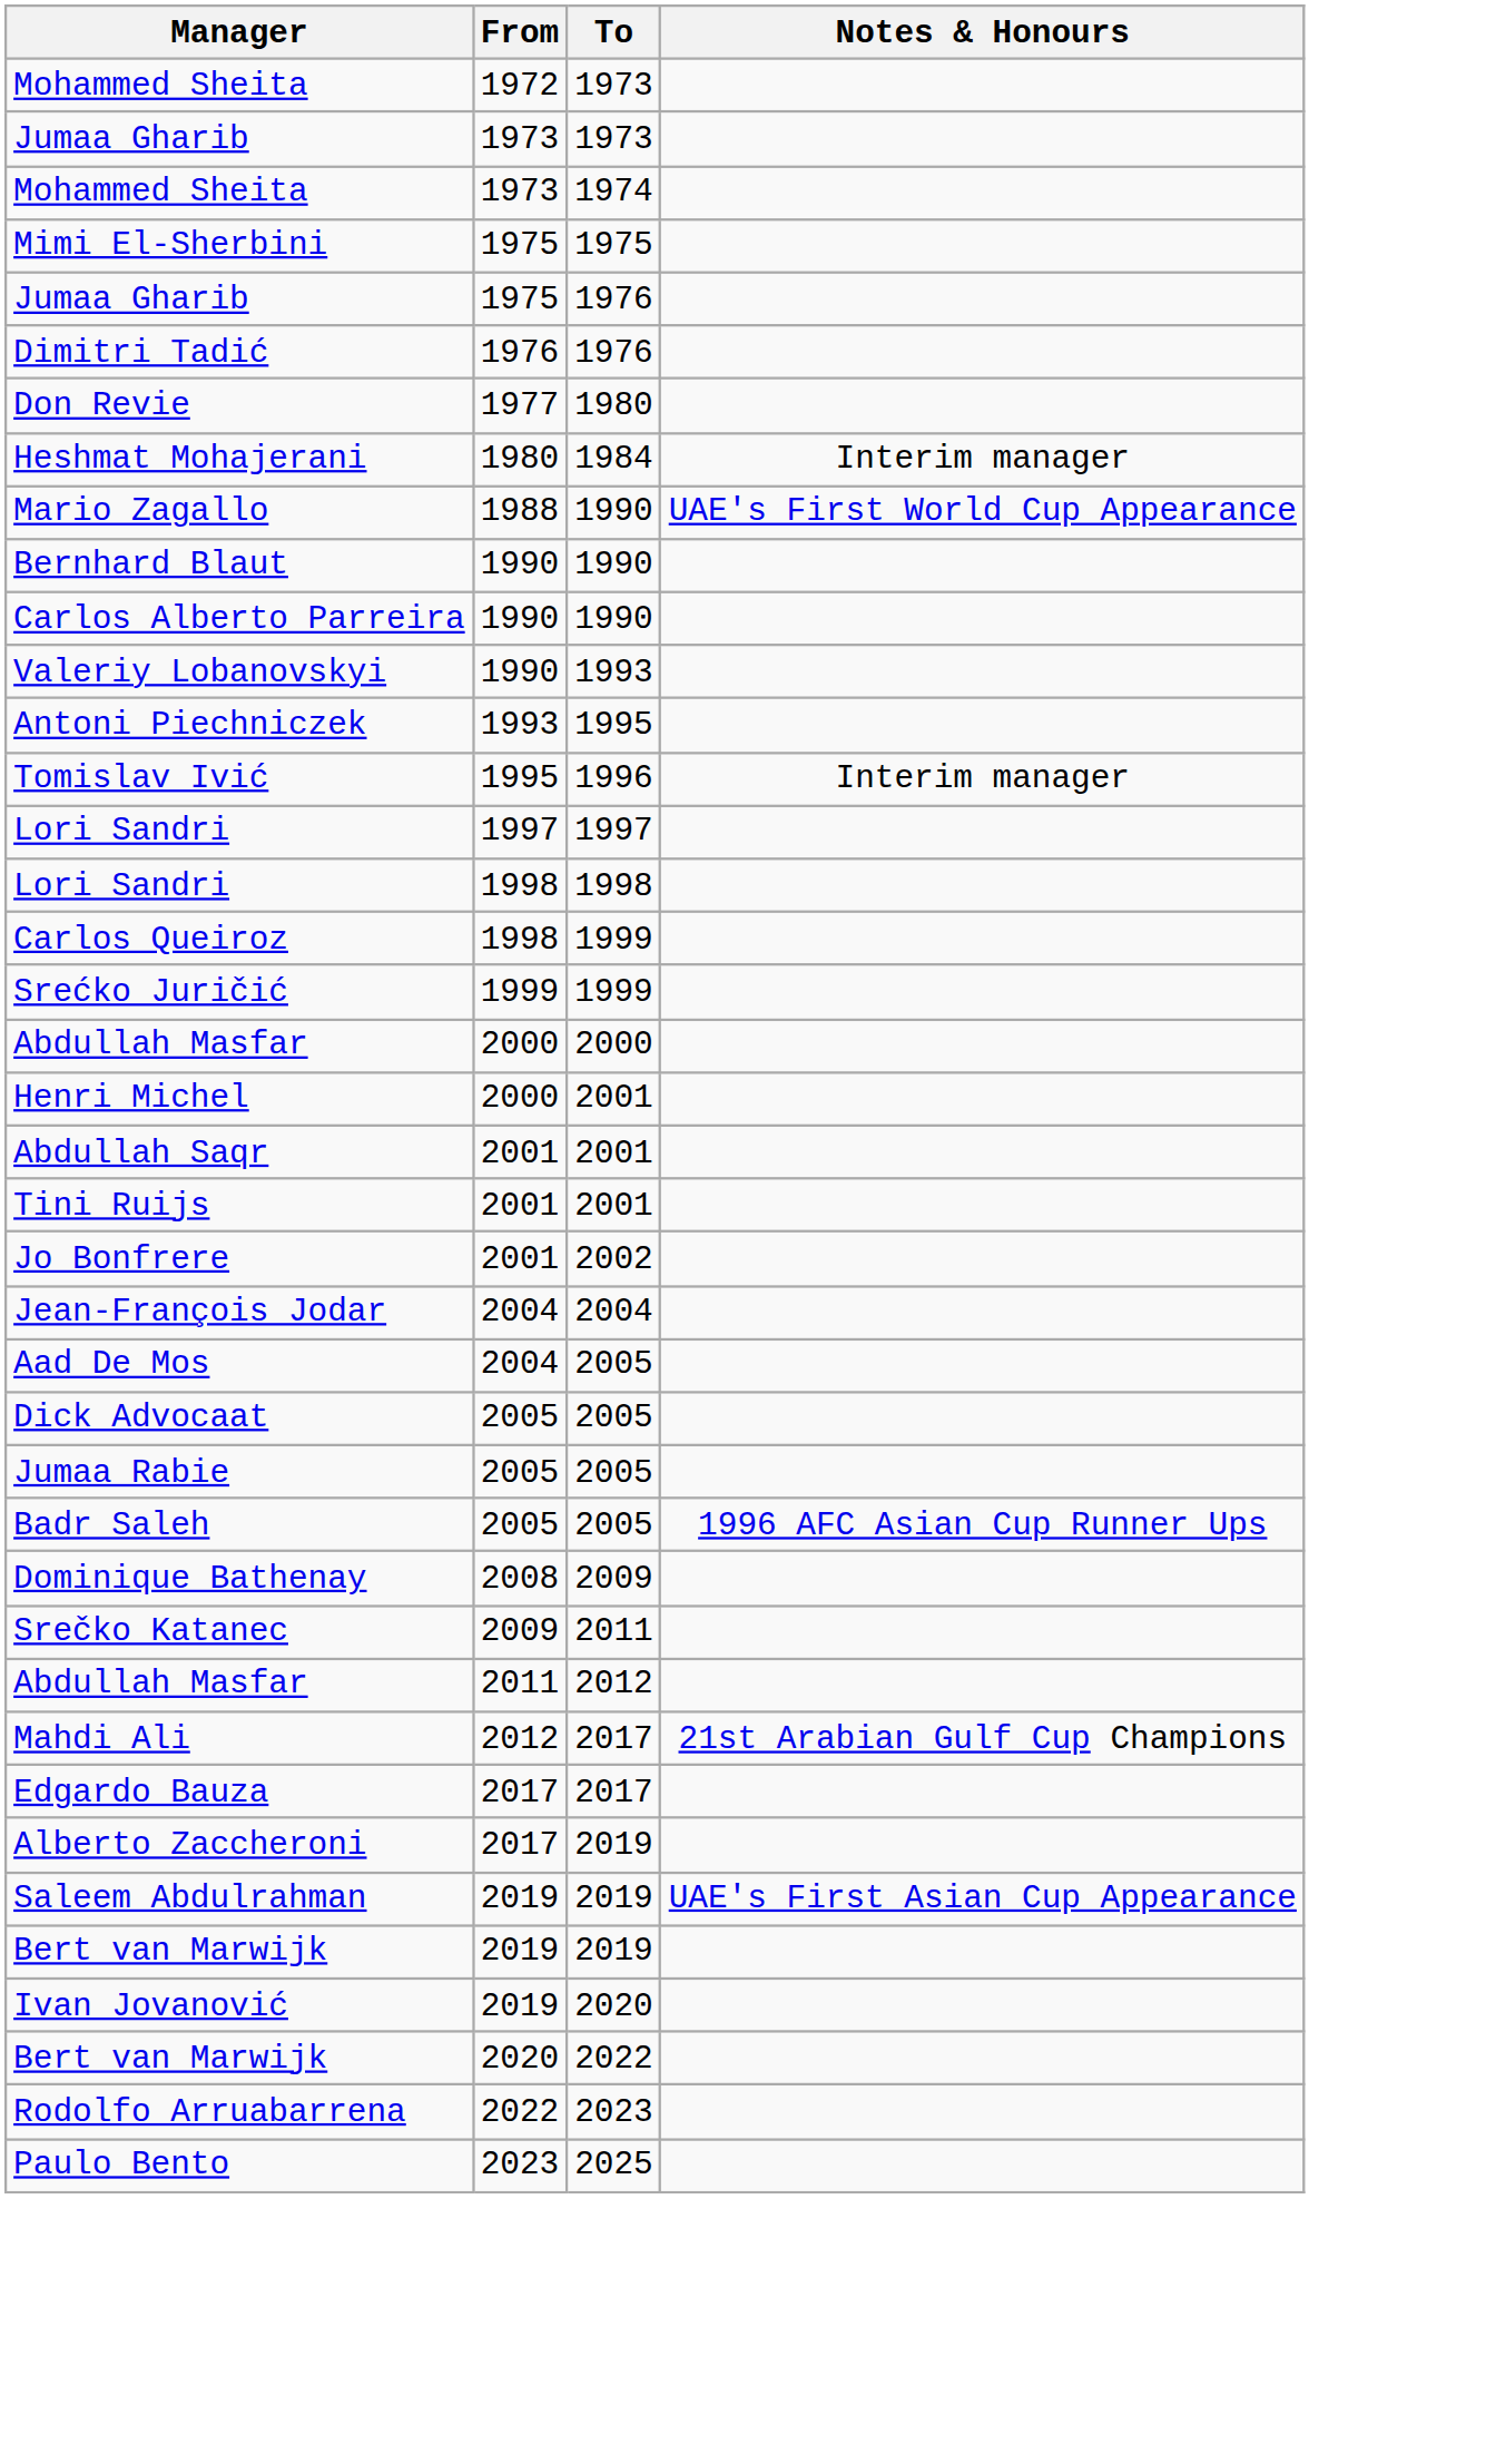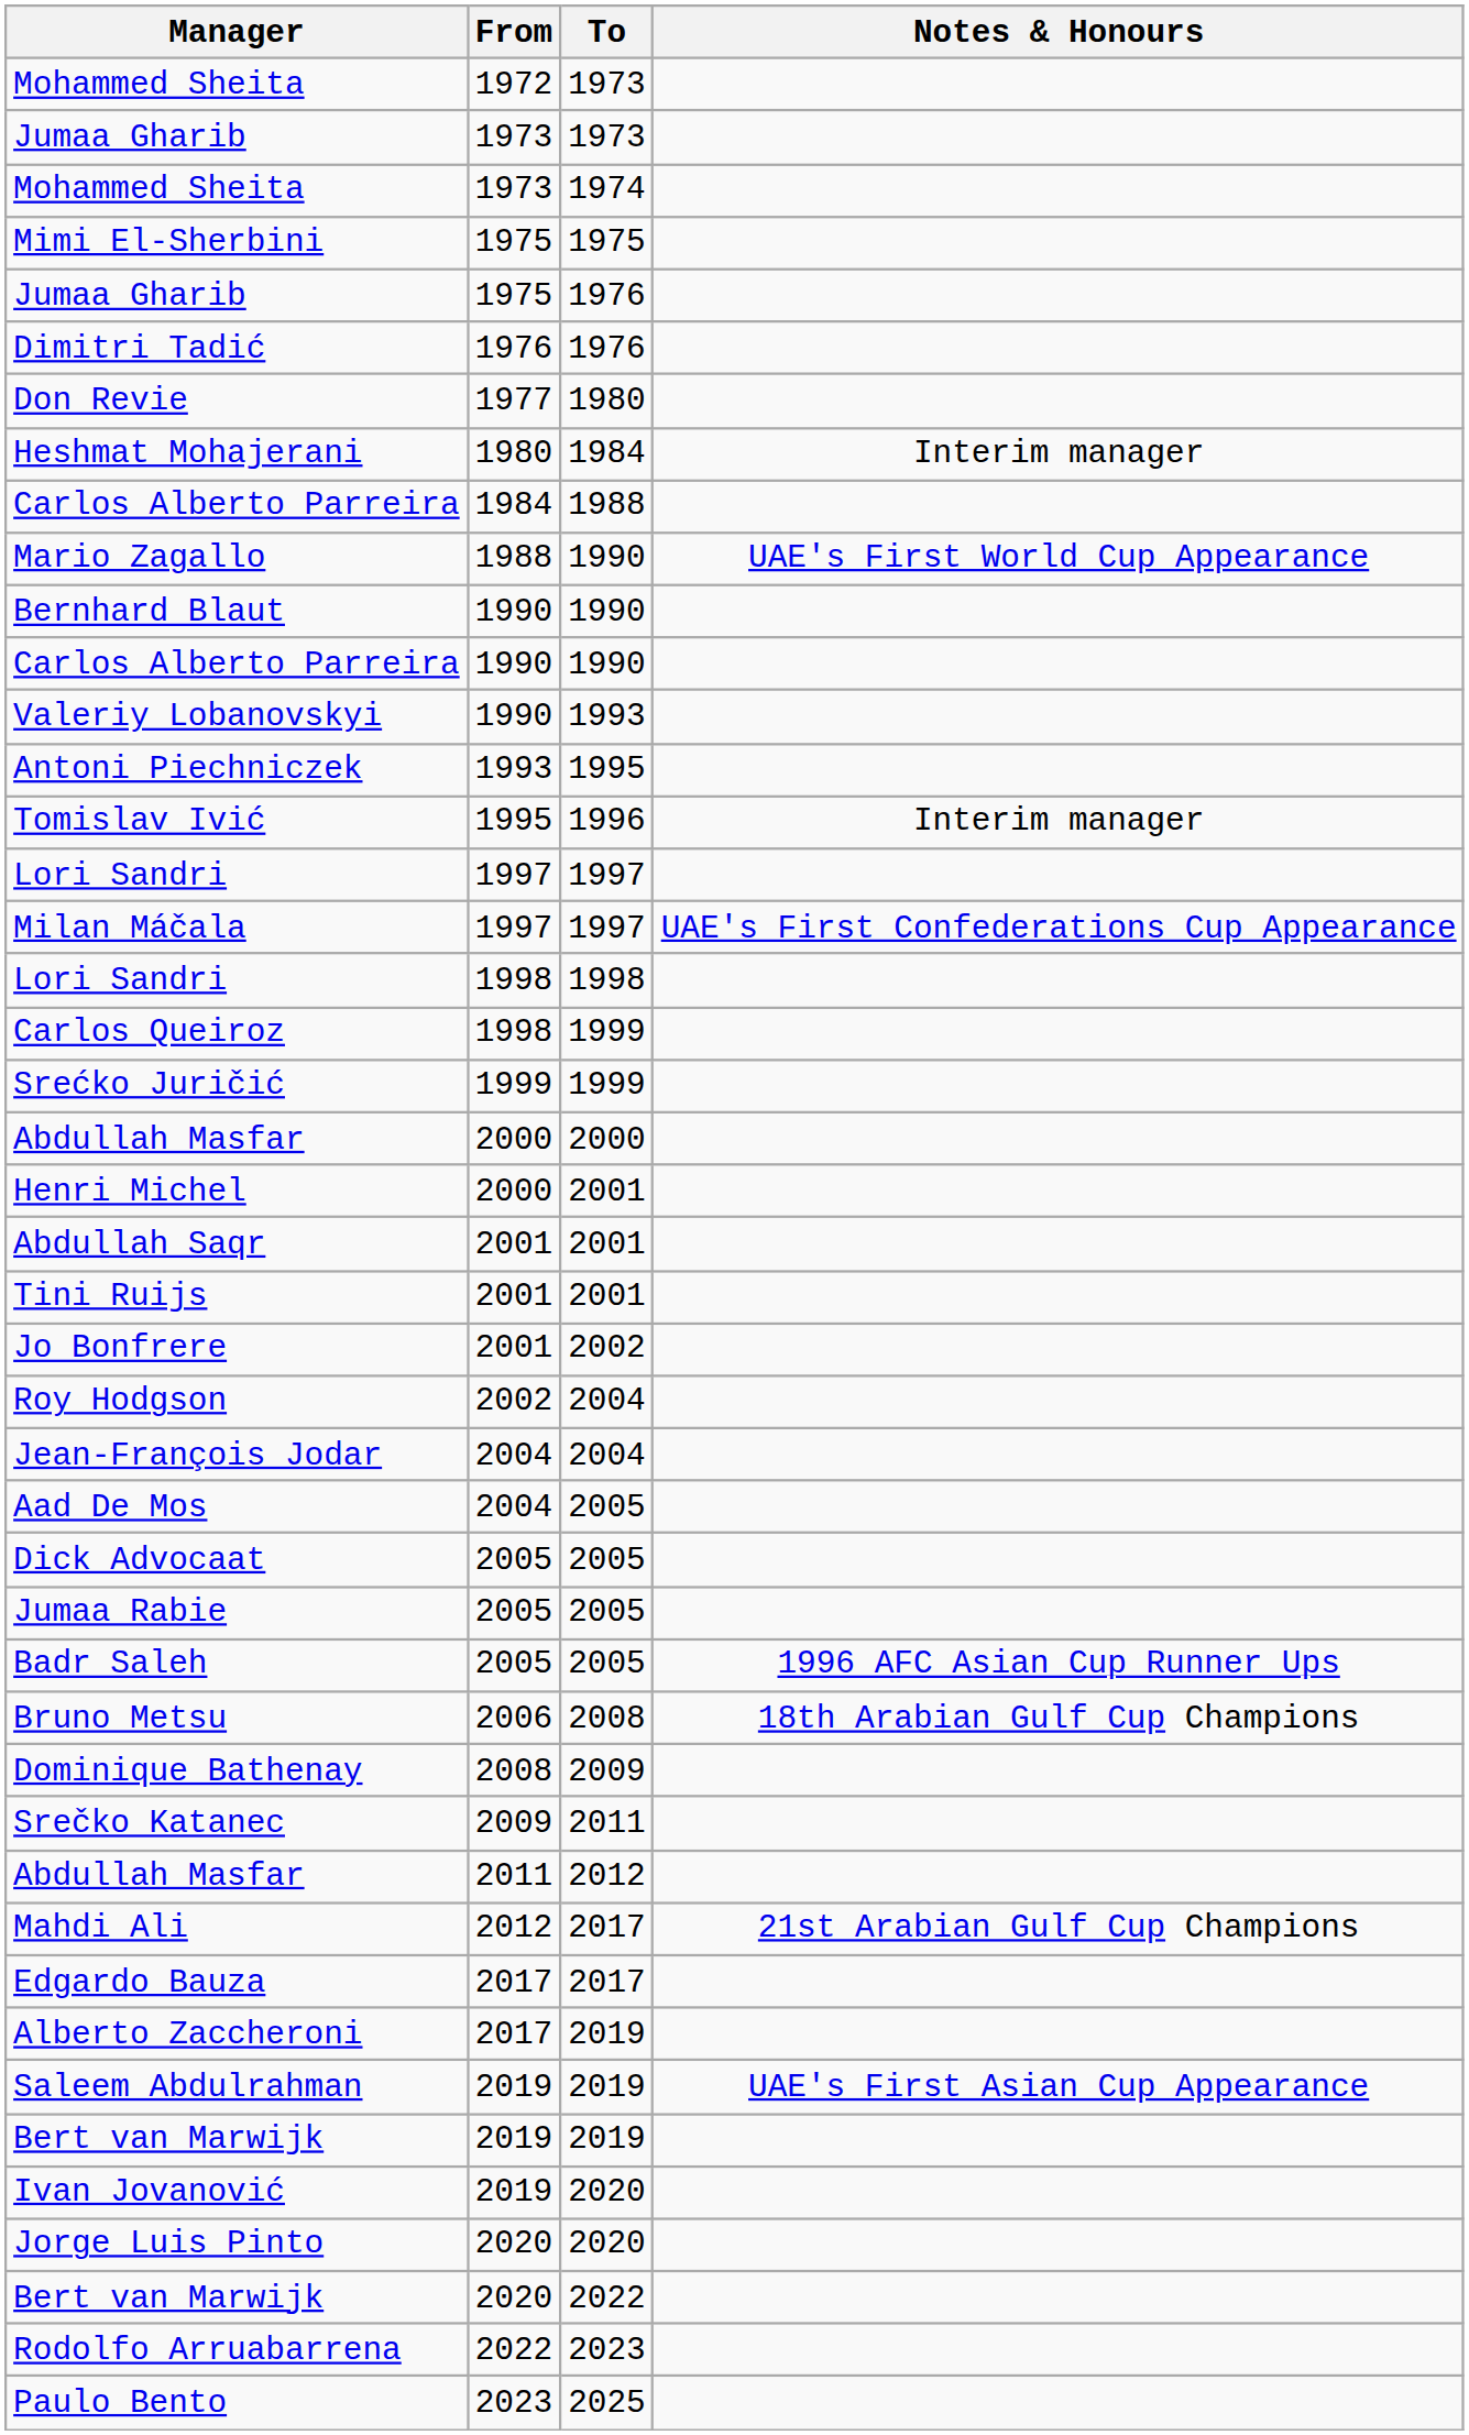+ row: Carlos Alberto Parreira | 1984 | 1988
+ row: Milan Máčala | 1997 | 1997 | UAE's First Confederations Cup Appearance
+ row: Roy Hodgson | 2002 | 2004
+ row: Bruno Metsu | 2006 | 2008 | 18th Arabian Gulf Cup Champions
+ row: Jorge Luis Pinto | 2020 | 2020
